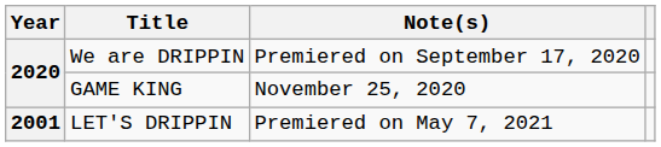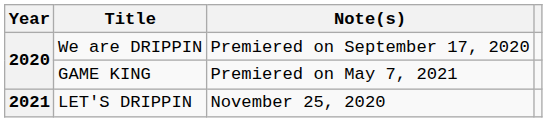GAME KING | Note(s): November 25, 2020 -> Premiered on May 7, 2021
LET'S DRIPPIN | Year: 2001 -> 2021
LET'S DRIPPIN | Note(s): Premiered on May 7, 2021 -> November 25, 2020
